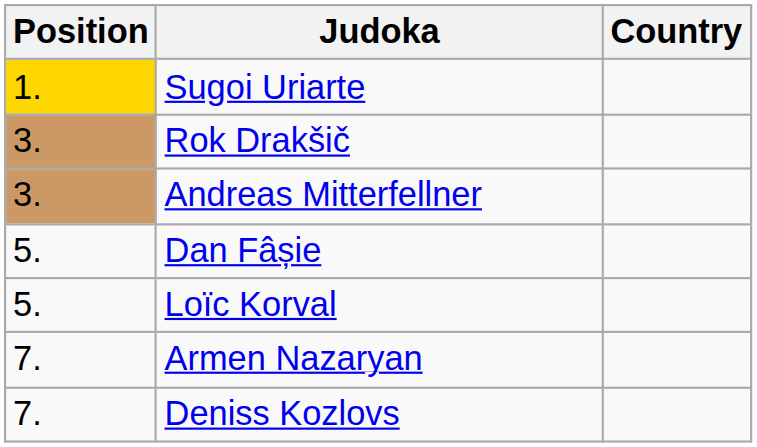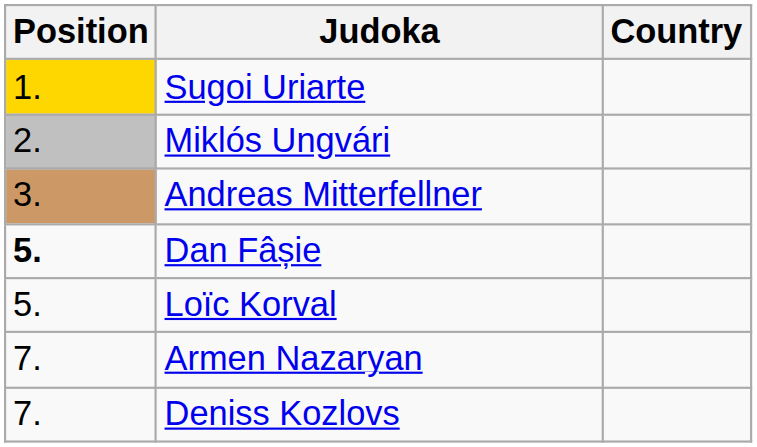+ row: 2. | Miklós Ungvári
- row: 3. | Rok Drakšič
Dan Fâșie | Position: normal -> bold
